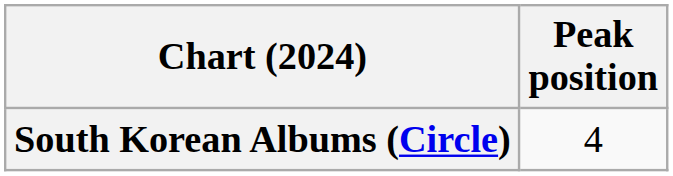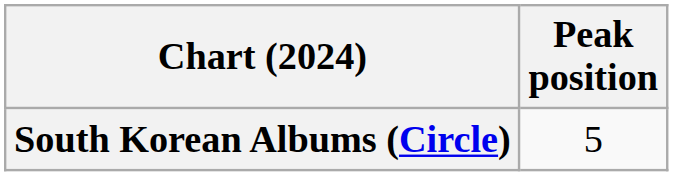South Korean Albums (Circle) | Peak position: 4 -> 5
